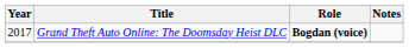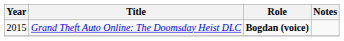Grand Theft Auto Online: The Doomsday Heist DLC | Year: 2017 -> 2015
